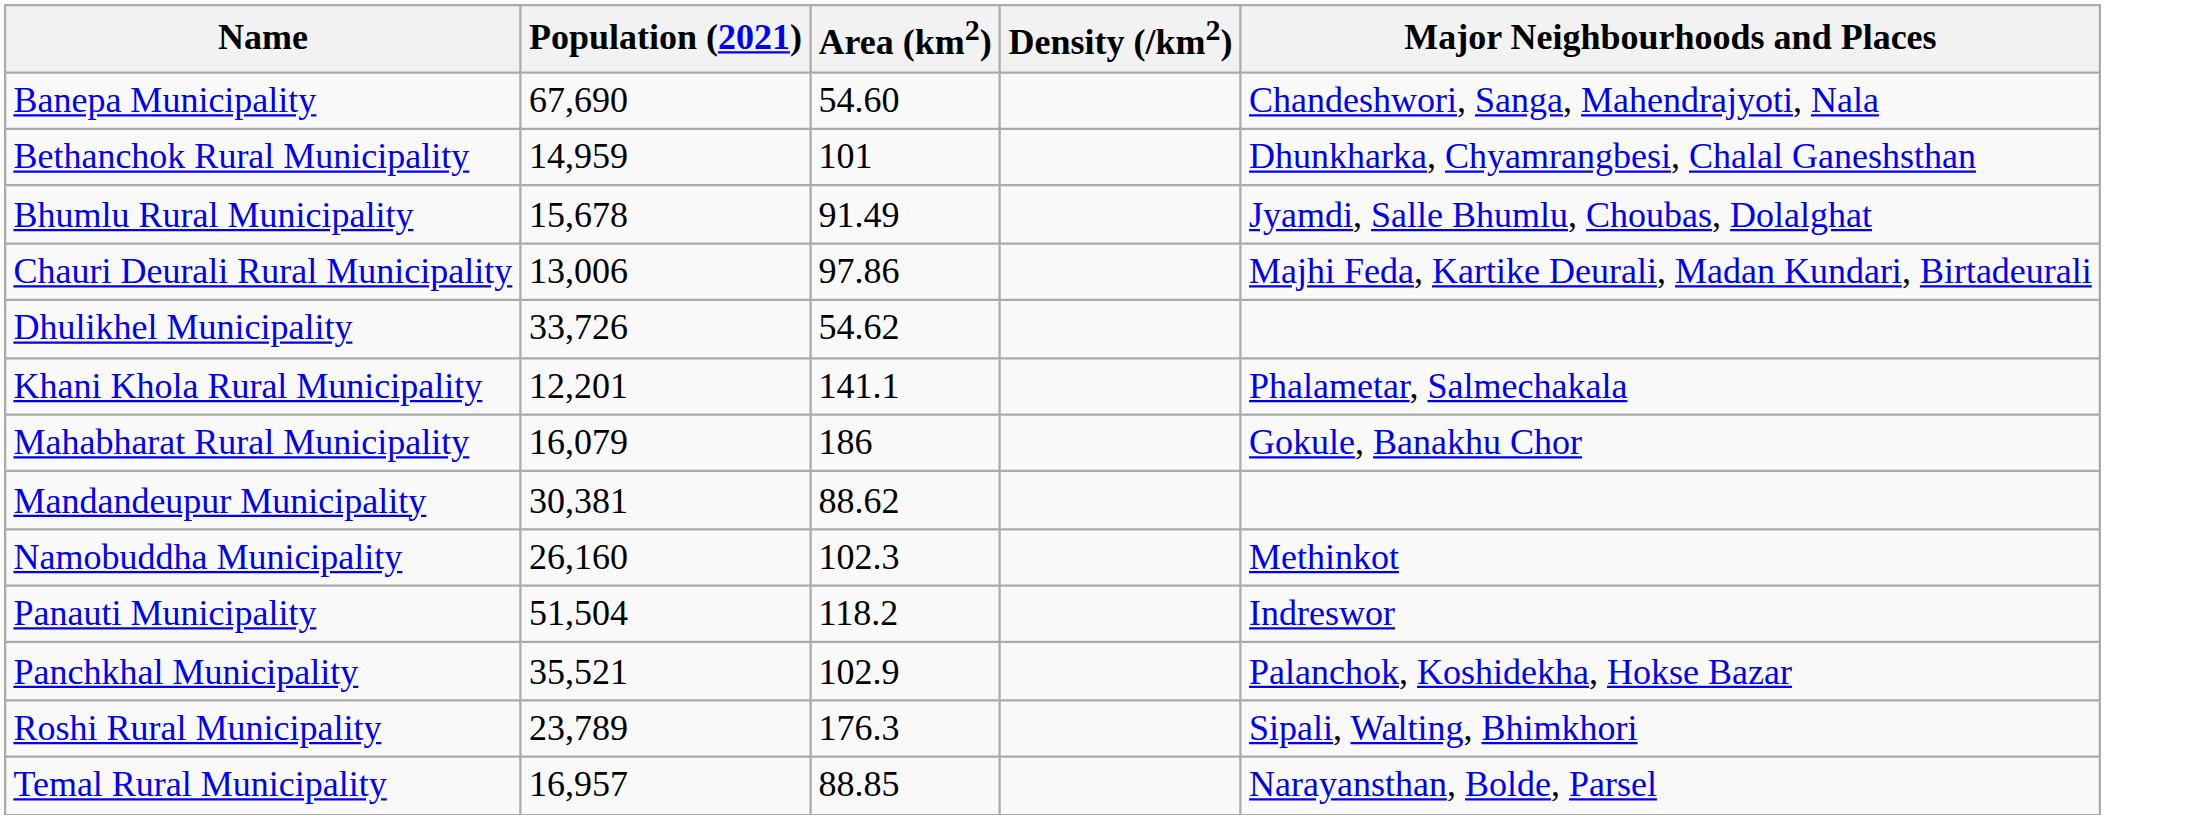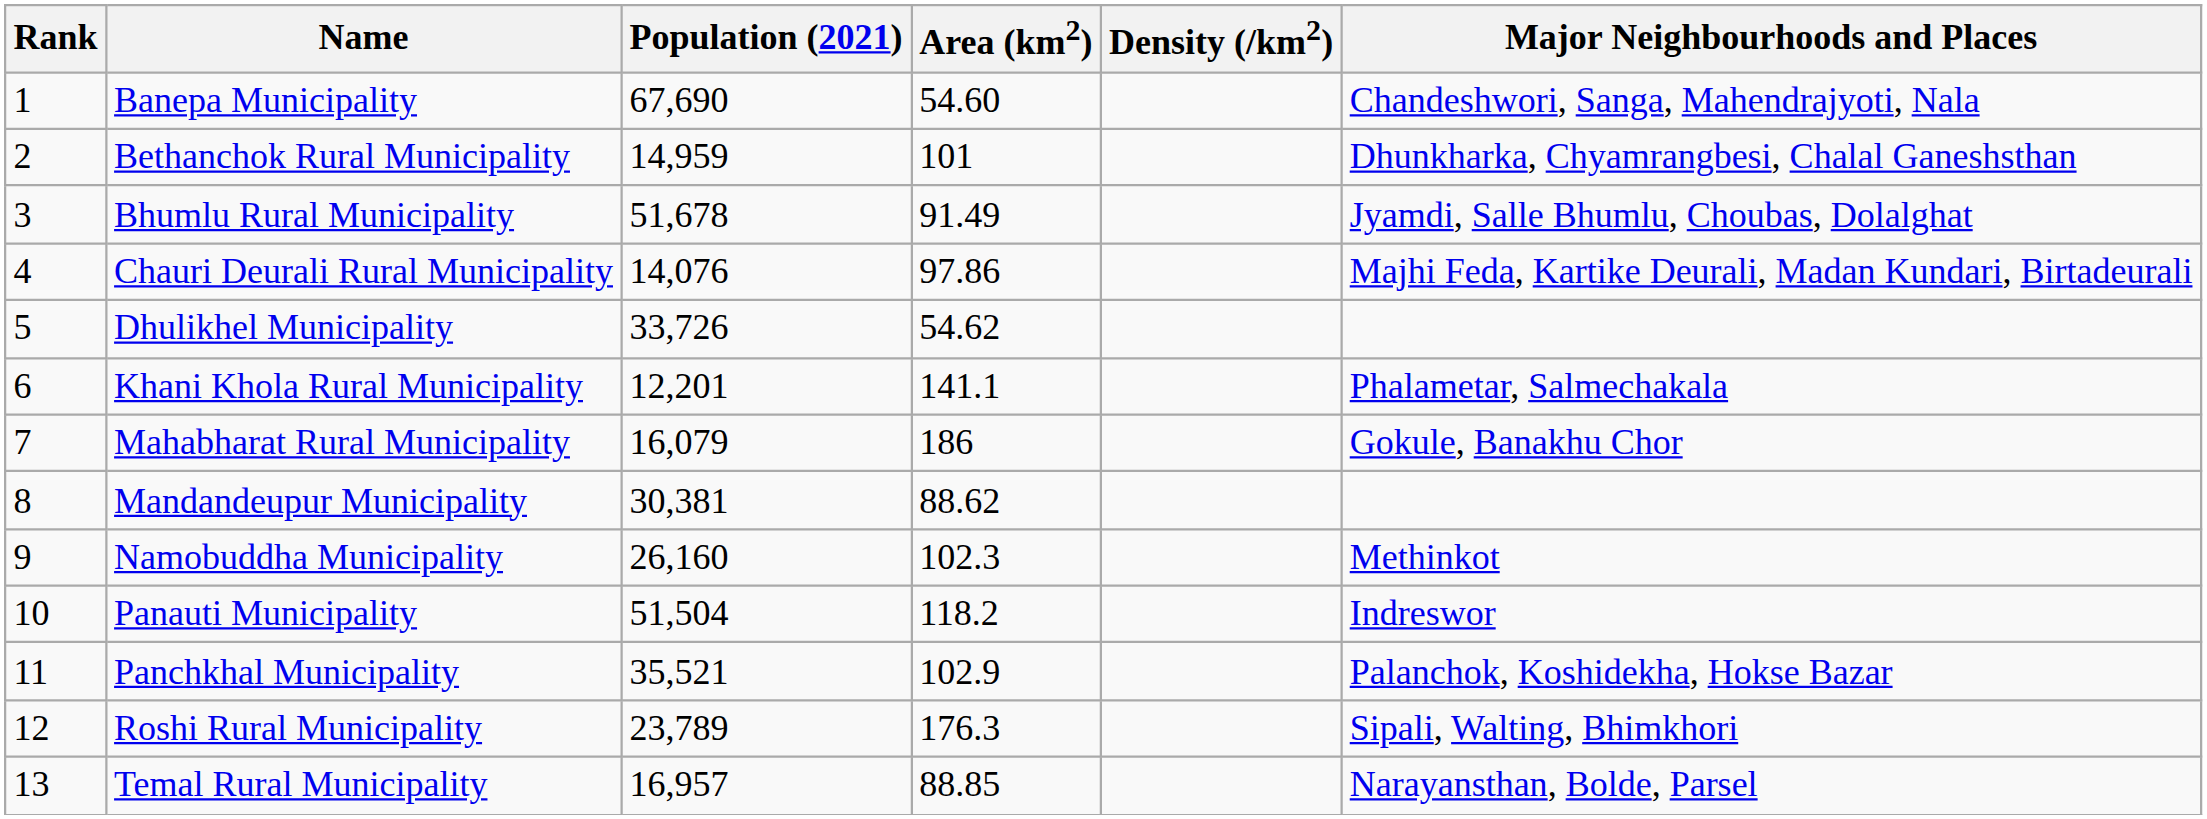+ column: Rank | 1 | 2 | 3 | 4 | 5 | 6 | 7 | 8 | 9 | 10 | 11 | 12 | 13
Bhumlu Rural Municipality | Population (2021): 15,678 -> 51,678
Chauri Deurali Rural Municipality | Population (2021): 13,006 -> 14,076
